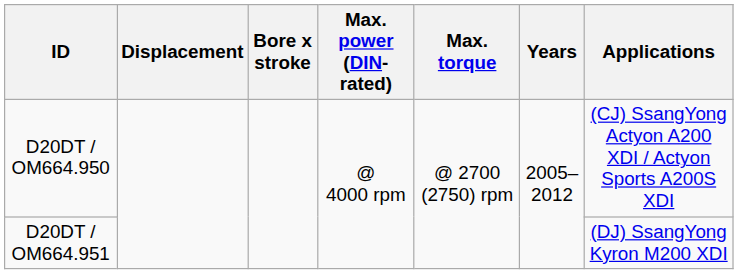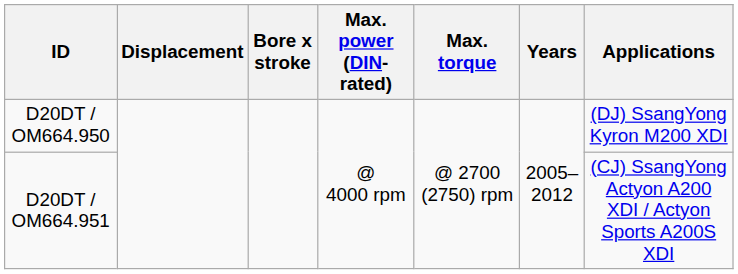D20DT / OM664.950 | Applications: (CJ) SsangYong Actyon A200 XDI / Actyon Sports A200S XDI -> (DJ) SsangYong Kyron M200 XDI
D20DT / OM664.951 | Applications: (DJ) SsangYong Kyron M200 XDI -> (CJ) SsangYong Actyon A200 XDI / Actyon Sports A200S XDI
